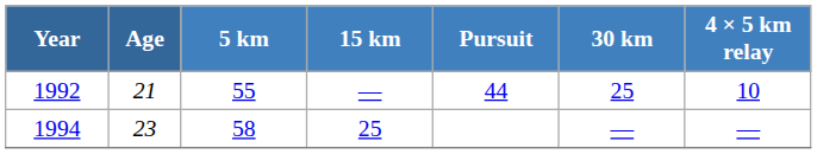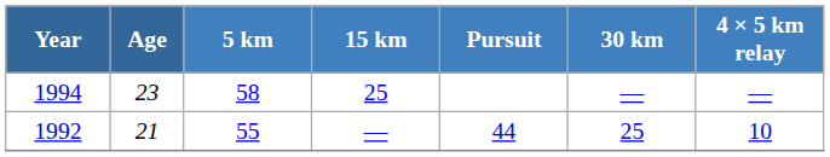rows swapped: 1992 <-> 1994
